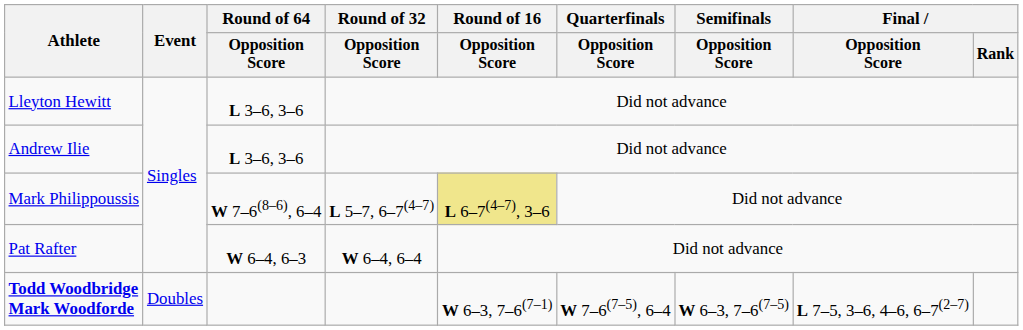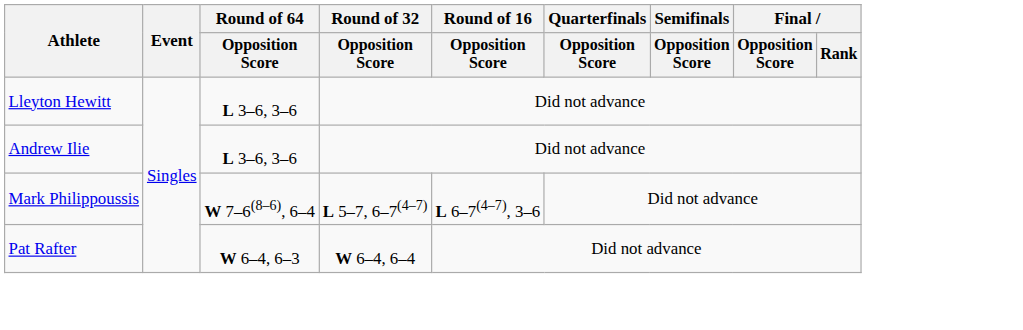Mark Philippoussis | Round of 16 / Opposition Score: khaki background -> no background
- row: Todd Woodbridge Mark Woodforde | Doubles | W 6–3, 7–6(7–1) | W 7–6(7–5), 6–4 | W 6–3, 7–6(7–5) | L 7–5, 3–6, 4–6, 6–7(2–7)
